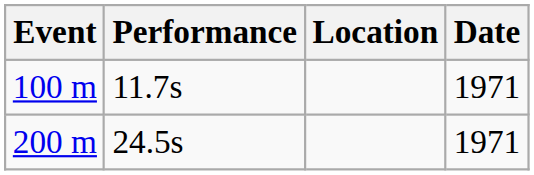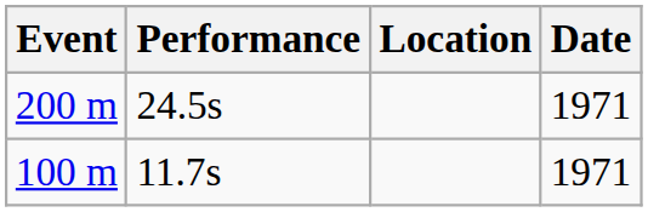rows swapped: 100 m <-> 200 m
